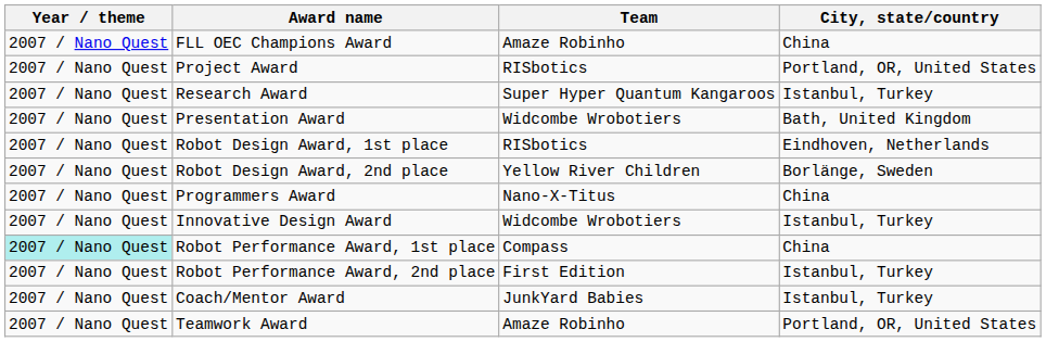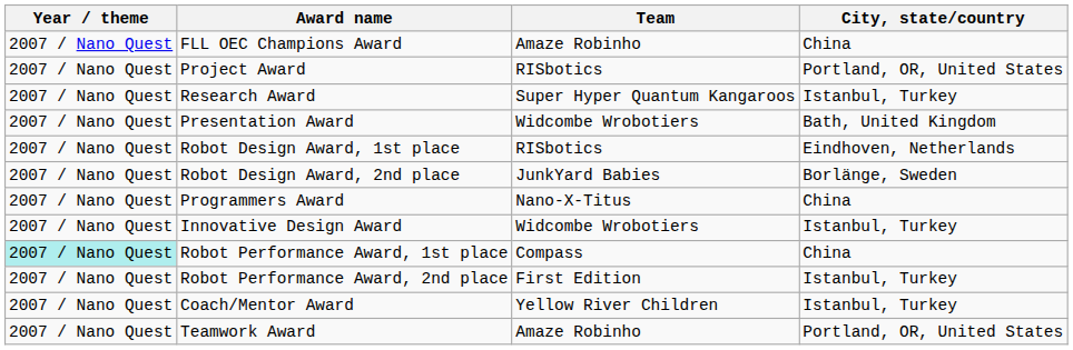Robot Design Award, 2nd place | Team: Yellow River Children -> JunkYard Babies
Coach/Mentor Award | Team: JunkYard Babies -> Yellow River Children
